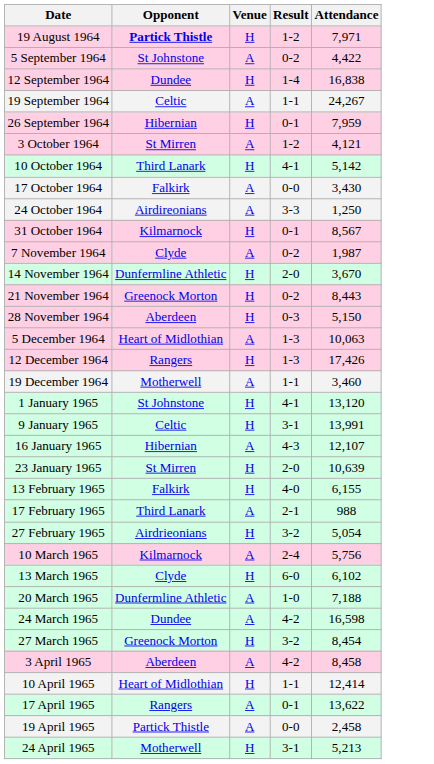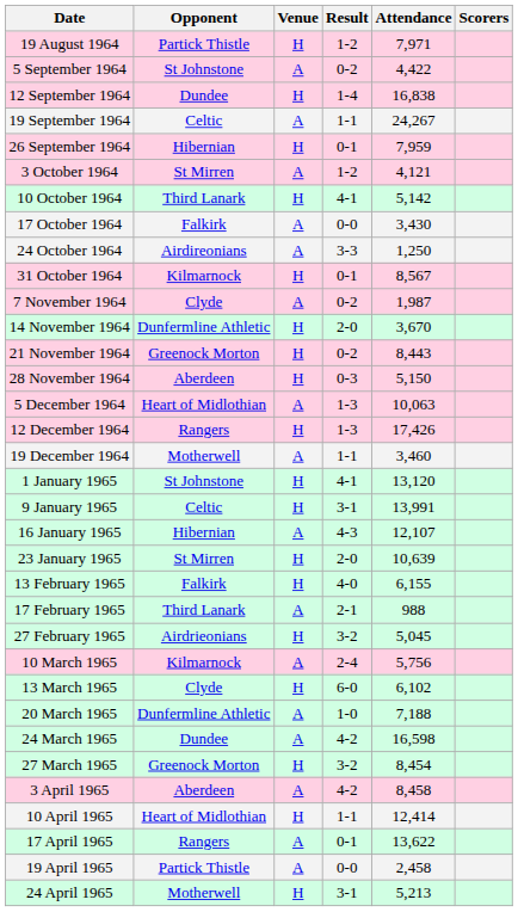+ column: Scorers
19 August 1964 | Opponent: bold -> normal
27 February 1965 | Attendance: 5,054 -> 5,045
